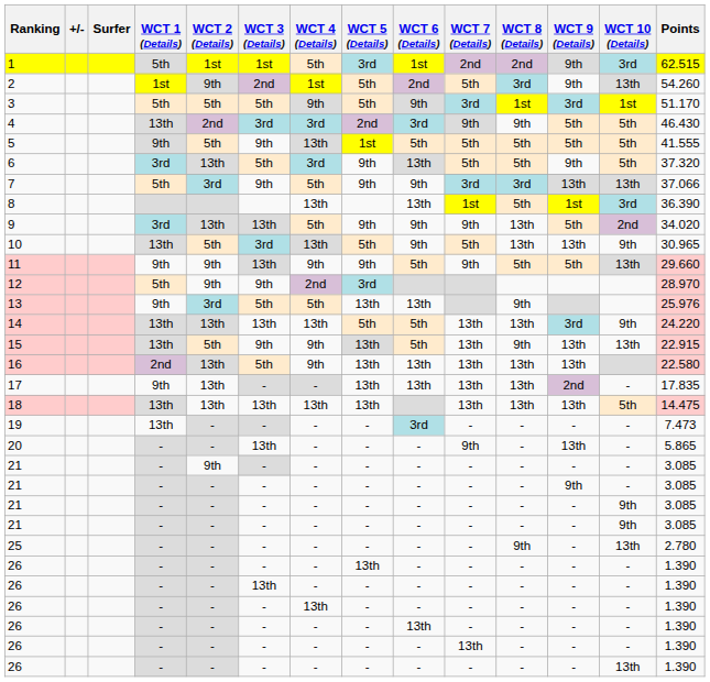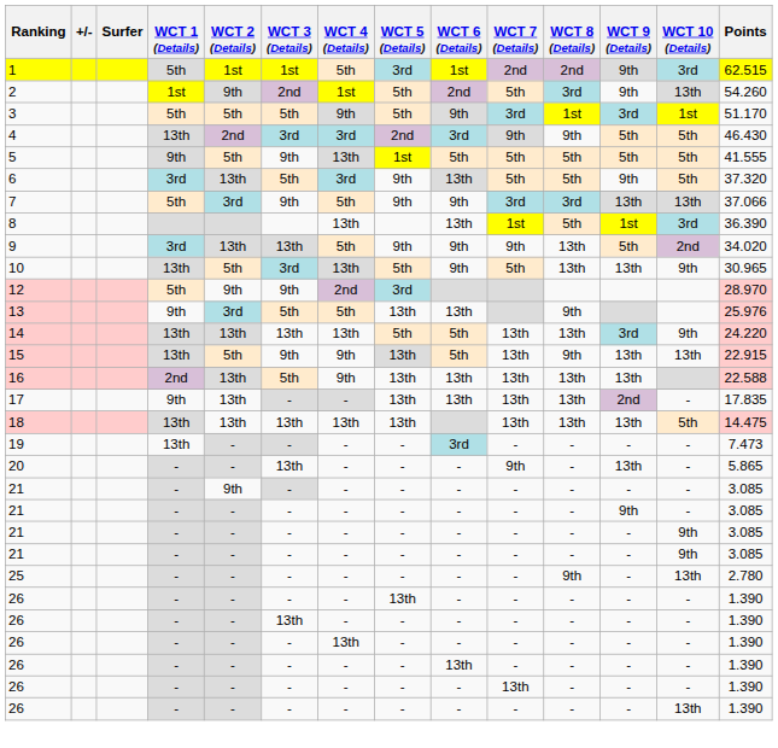- row: 11 | 9th | 9th | 13th | 9th | 9th | 5th | 9th | 5th | 5th | 13th | 29.660
16 | Points: 22.580 -> 22.588
